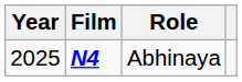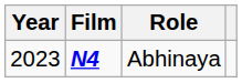Abhinaya | Year: 2025 -> 2023
